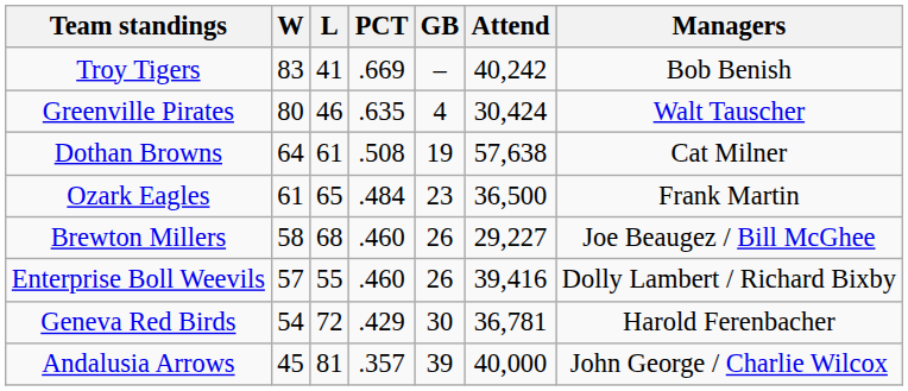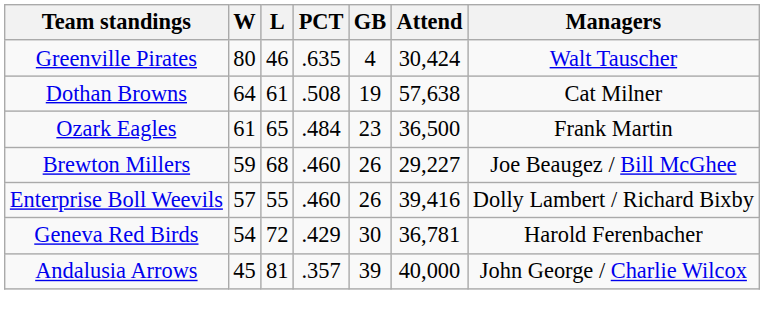- row: Troy Tigers | 83 | 41 | .669 | – | 40,242 | Bob Benish
Brewton Millers | W: 58 -> 59
